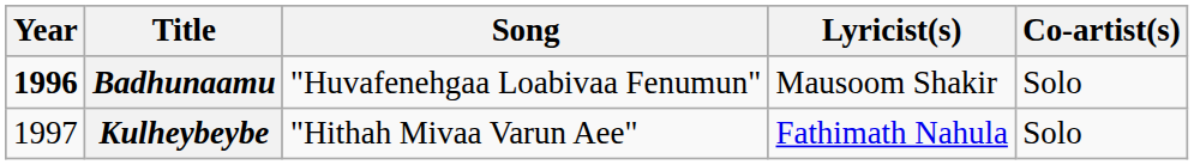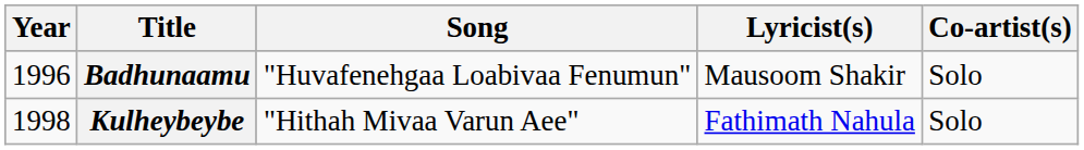Badhunaamu | Year: bold -> normal
Kulheybeybe | Year: 1997 -> 1998
